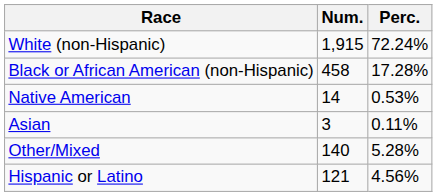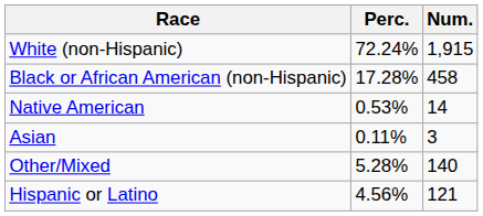columns swapped: Num. <-> Perc.
